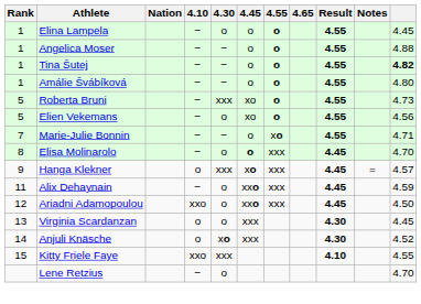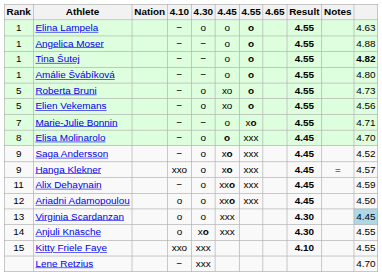Elina Lampela | column 11: 4.45 -> 4.63
Roberta Bruni | 4.30: xxx -> o
+ row: 9 | Saga Andersson | − | o | xo | xxx | 4.45 | 4.52
Hanga Klekner | 4.10: o -> xxo
Hanga Klekner | 4.30: xxx -> o
Ariadni Adamopoulou | 4.10: xxo -> o
Virginia Scardanzan | column 11: no background -> lightblue background
Anjuli Knäsche | column 11: 4.52 -> 4.55
Lene Retzius | 4.30: o -> xxx
